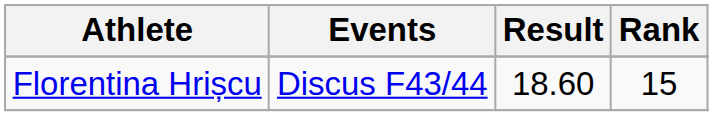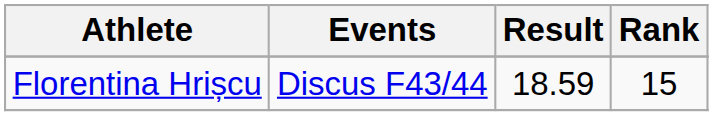Florentina Hrișcu | Result: 18.60 -> 18.59
